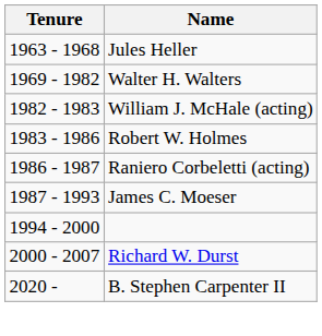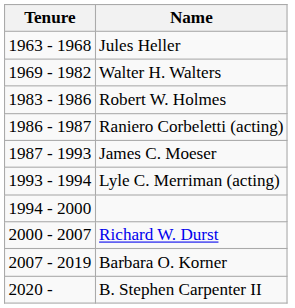- row: 1982 - 1983 | William J. McHale (acting)
+ row: 1993 - 1994 | Lyle C. Merriman (acting)
+ row: 2007 - 2019 | Barbara O. Korner
